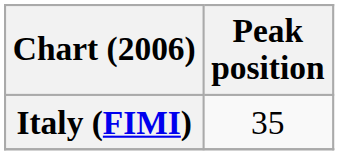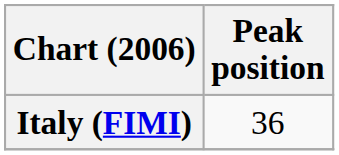Italy (FIMI) | Peak position: 35 -> 36
